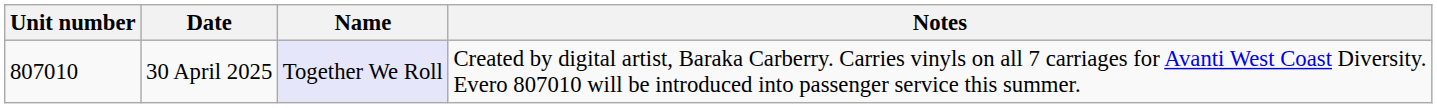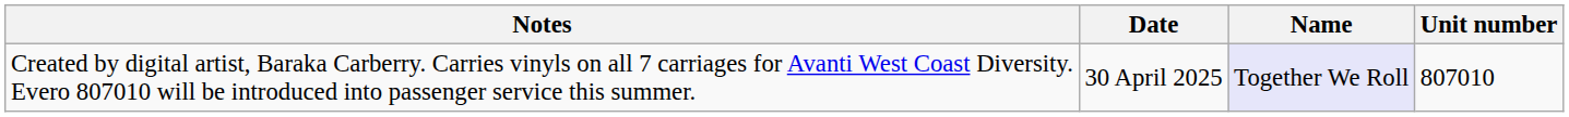columns swapped: Unit number <-> Notes
